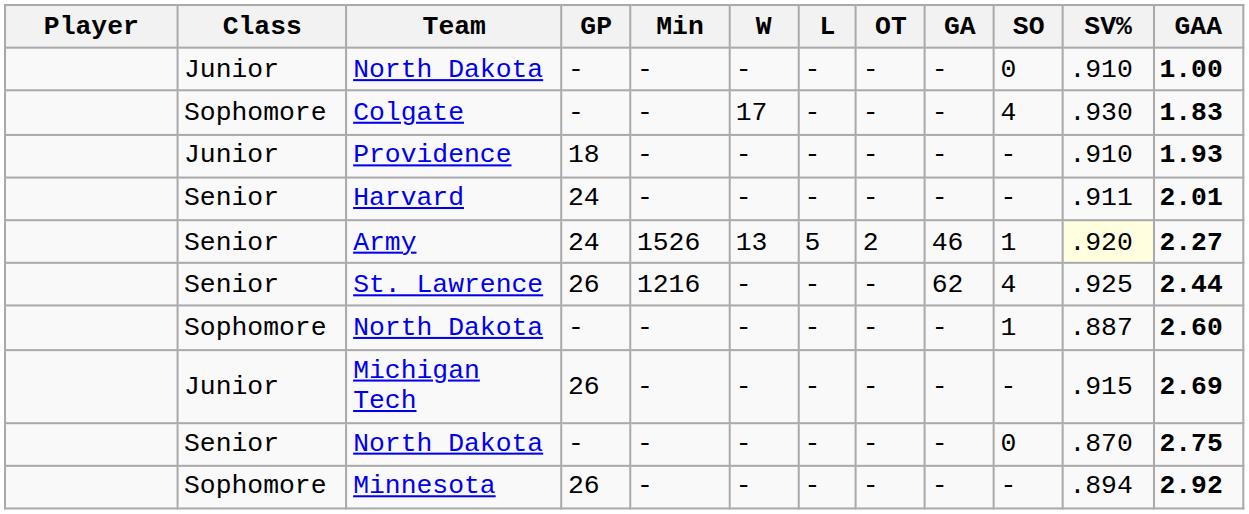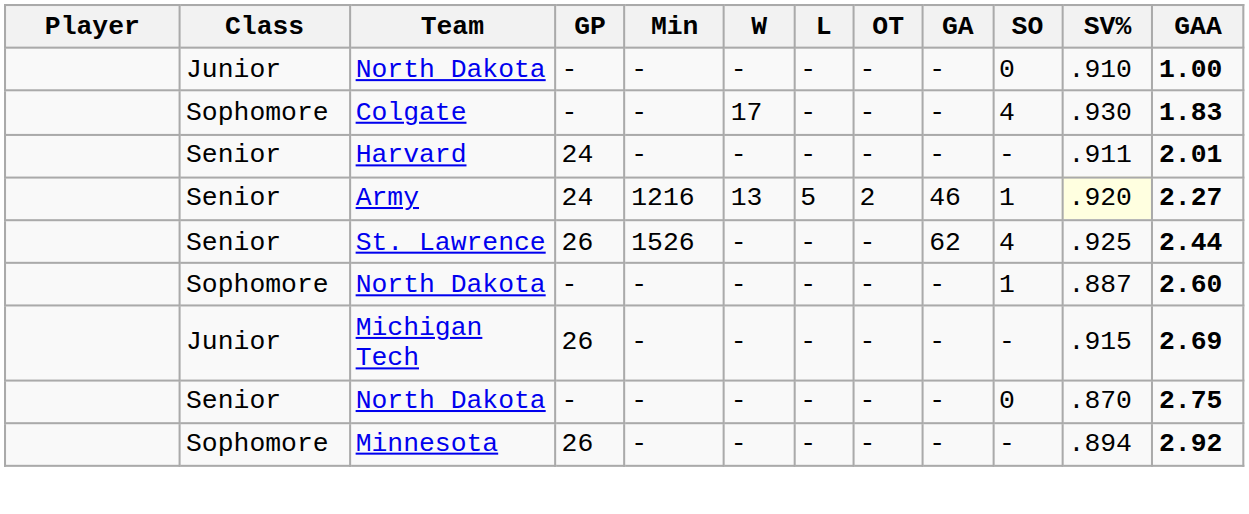- row: Junior | Providence | 18 | - | - | - | - | - | - | .910 | 1.93
Army | Min: 1526 -> 1216
St. Lawrence | Min: 1216 -> 1526
